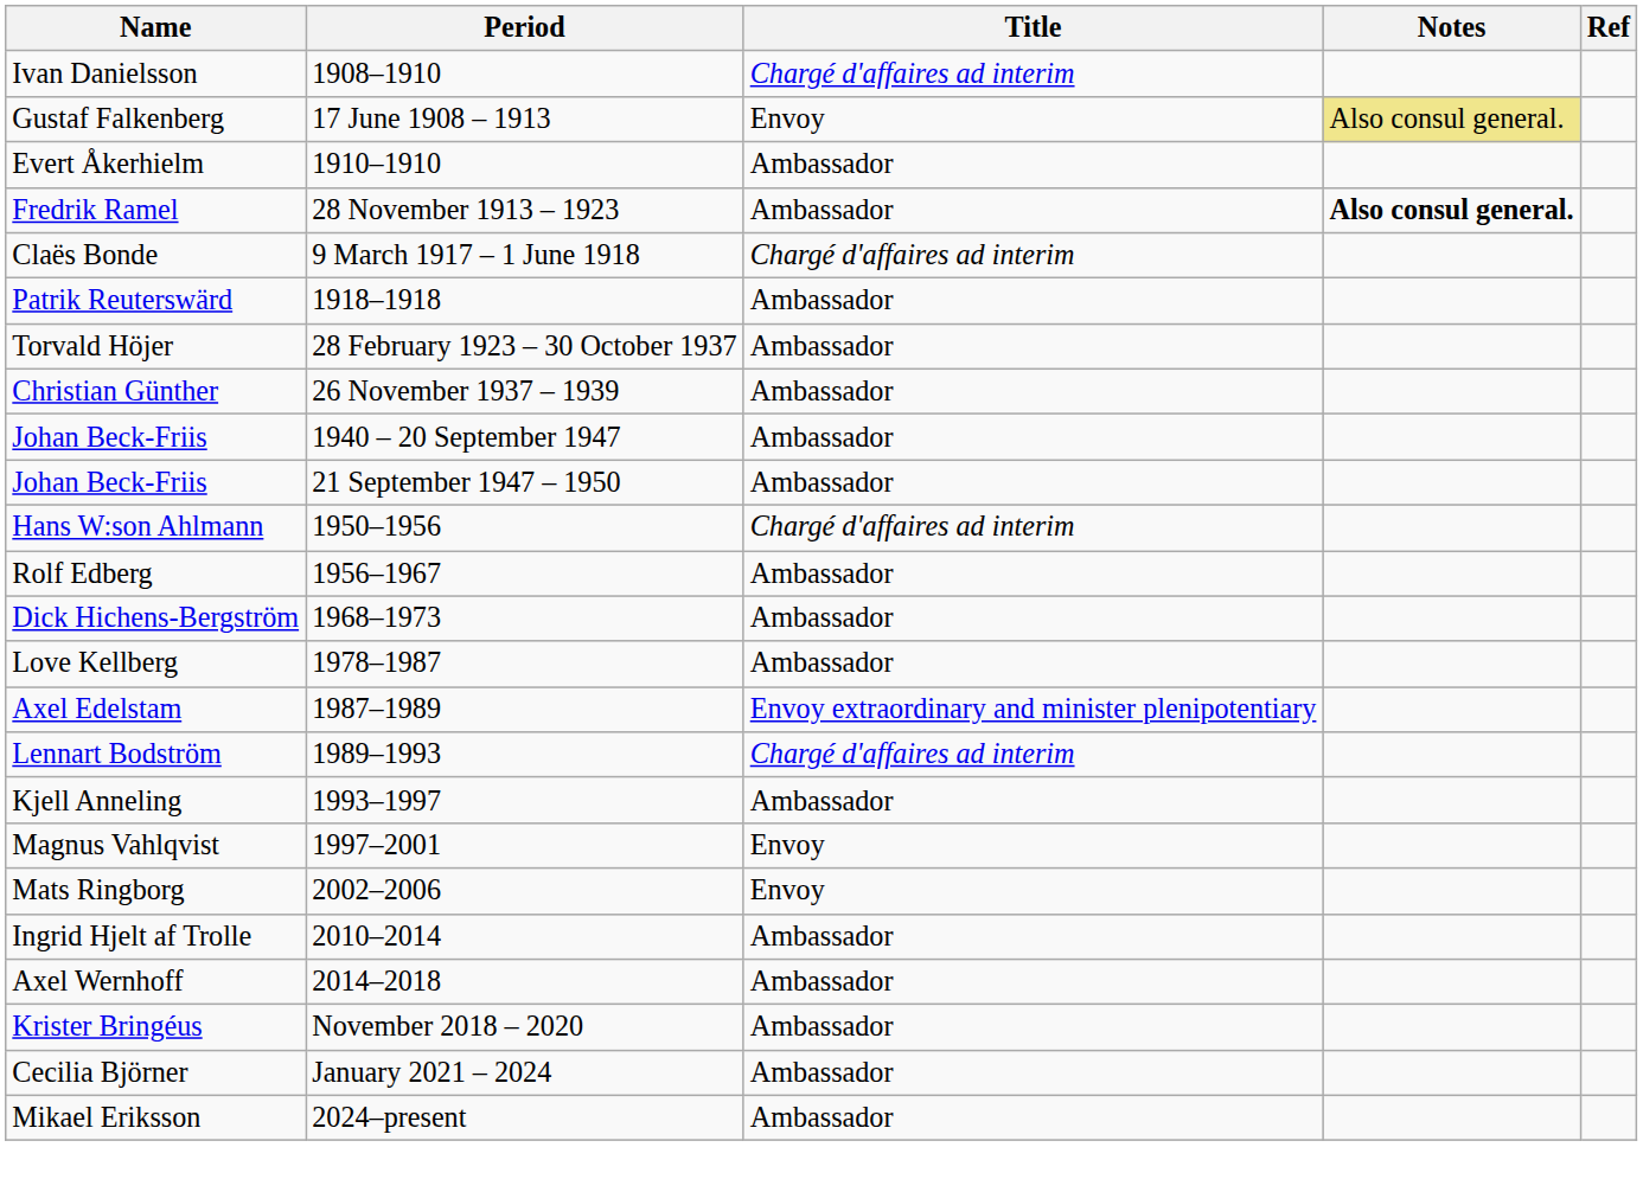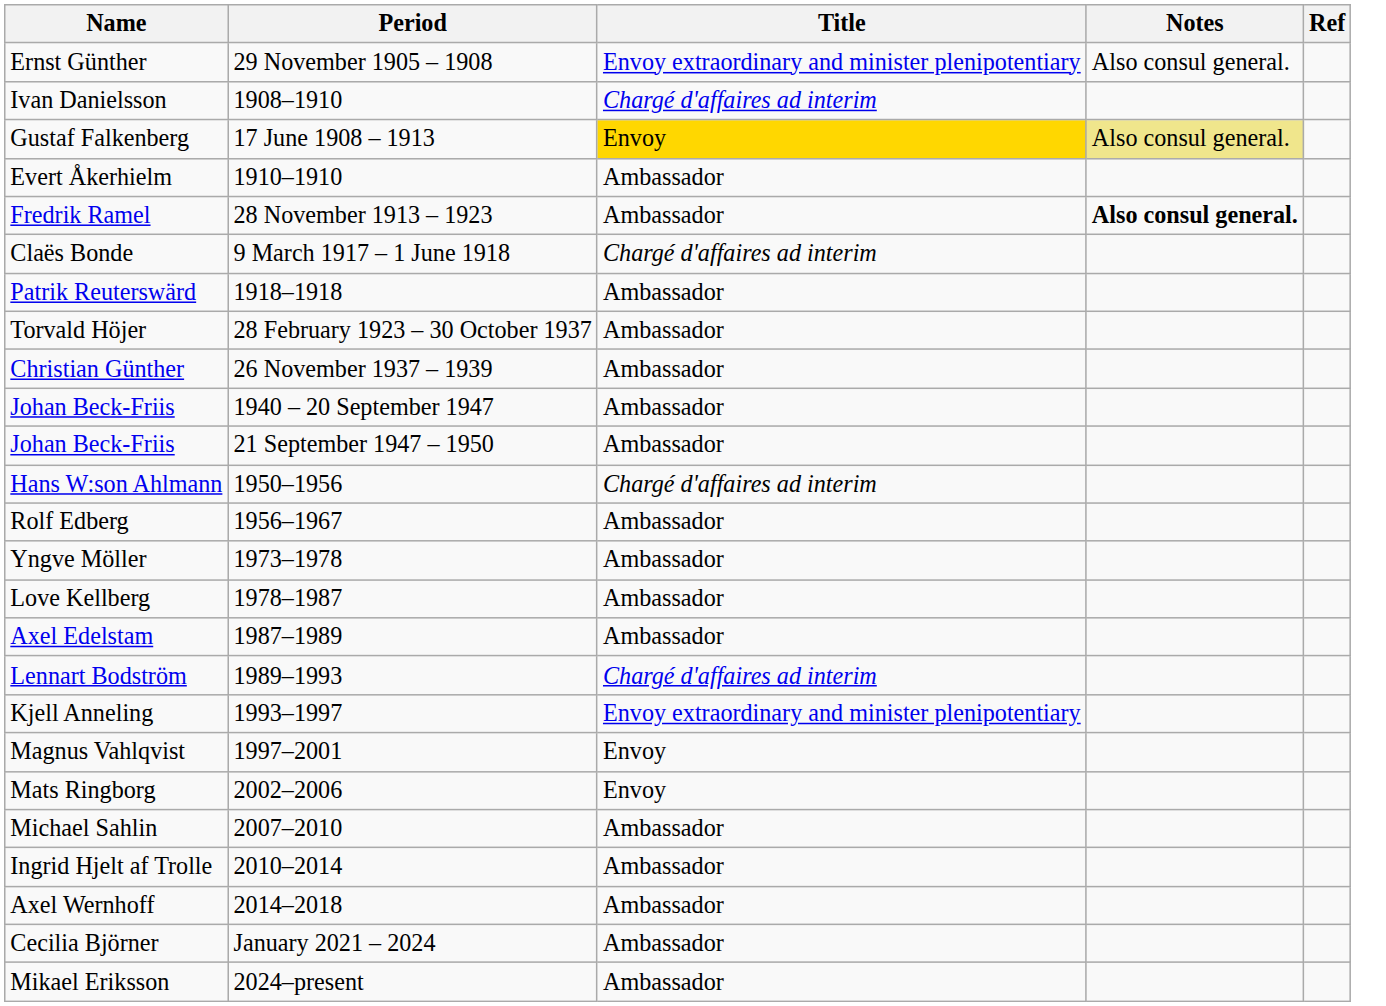+ row: Ernst Günther | 29 November 1905 – 1908 | Envoy extraordinary and minister plenipotentiary | Also consul general.
Gustaf Falkenberg | Title: no background -> gold background
- row: Dick Hichens-Bergström | 1968–1973 | Ambassador
+ row: Yngve Möller | 1973–1978 | Ambassador
Axel Edelstam | Title: Envoy extraordinary and minister plenipotentiary -> Ambassador
Kjell Anneling | Title: Ambassador -> Envoy extraordinary and minister plenipotentiary
+ row: Michael Sahlin | 2007–2010 | Ambassador
- row: Krister Bringéus | November 2018 – 2020 | Ambassador
